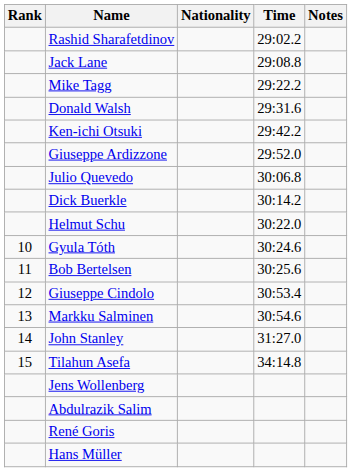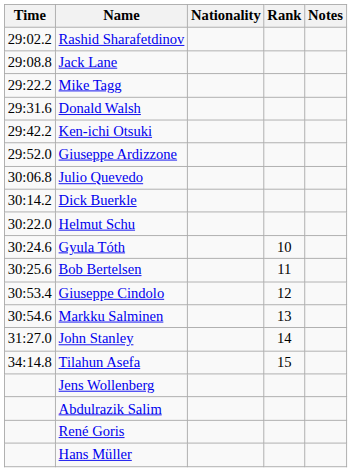columns swapped: Rank <-> Time
